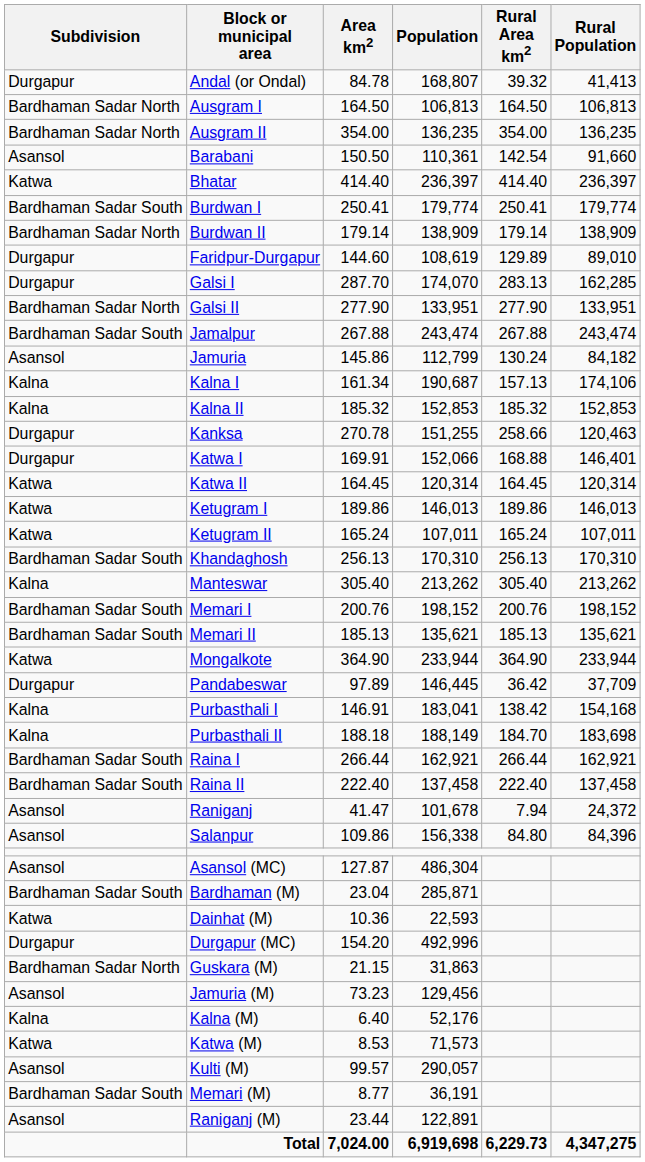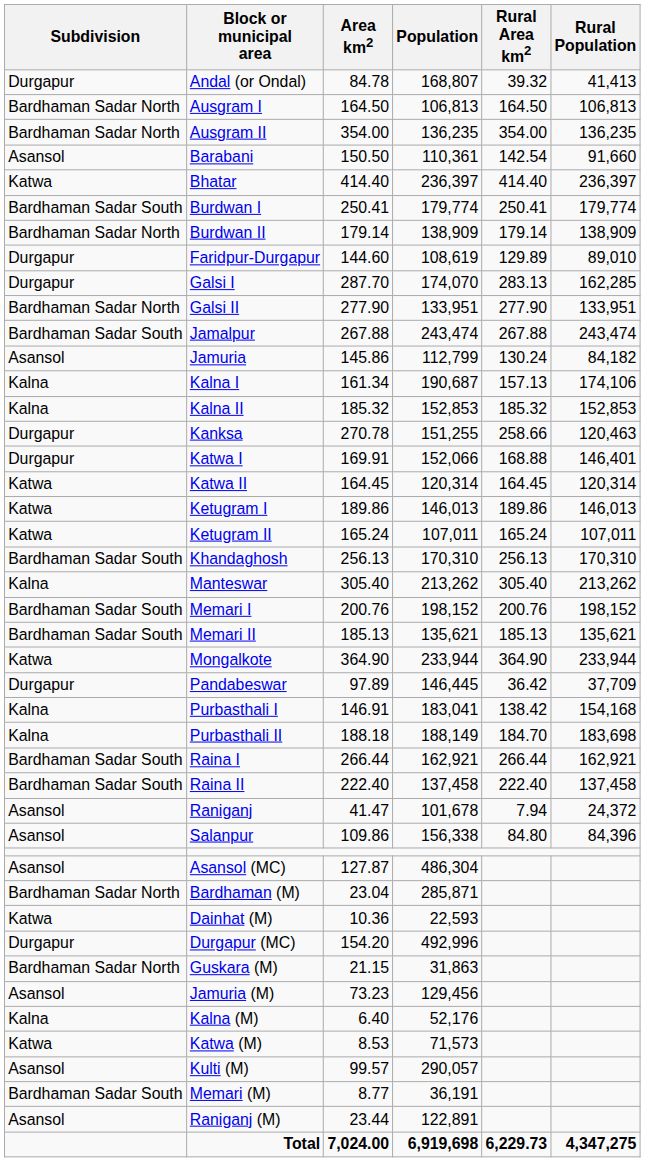Bardhaman (M) | Subdivision: Bardhaman Sadar South -> Bardhaman Sadar North
